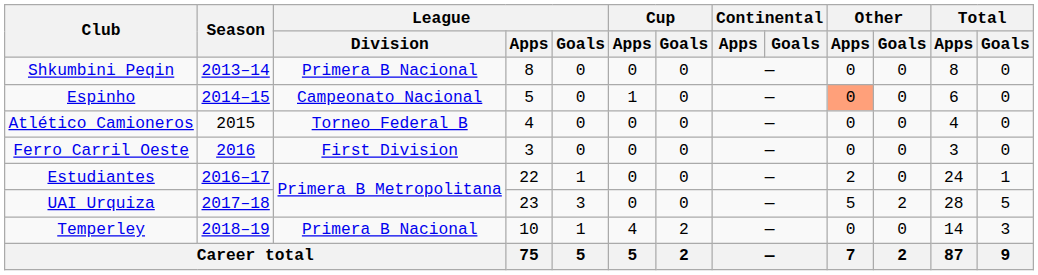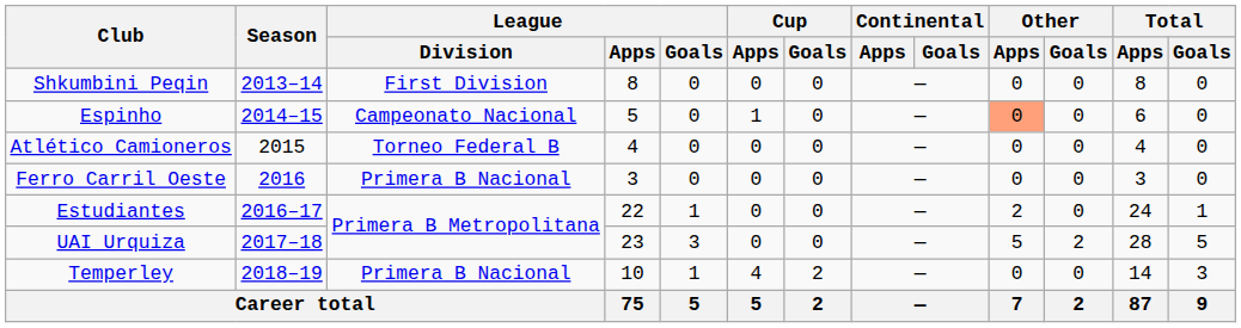Shkumbini Peqin | League / Division: Primera B Nacional -> First Division
Ferro Carril Oeste | League / Division: First Division -> Primera B Nacional
